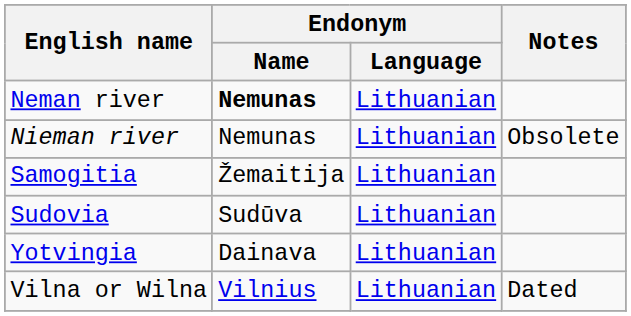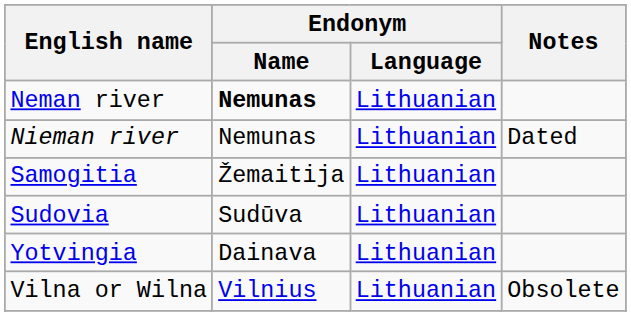Nieman river | Notes: Obsolete -> Dated
Vilna or Wilna | Notes: Dated -> Obsolete
